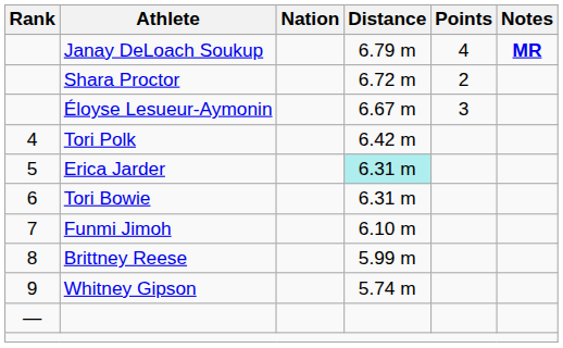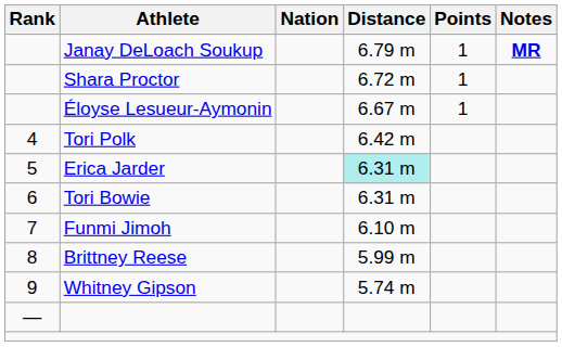Janay DeLoach Soukup | Points: 4 -> 1
Shara Proctor | Points: 2 -> 1
Éloyse Lesueur-Aymonin | Points: 3 -> 1
